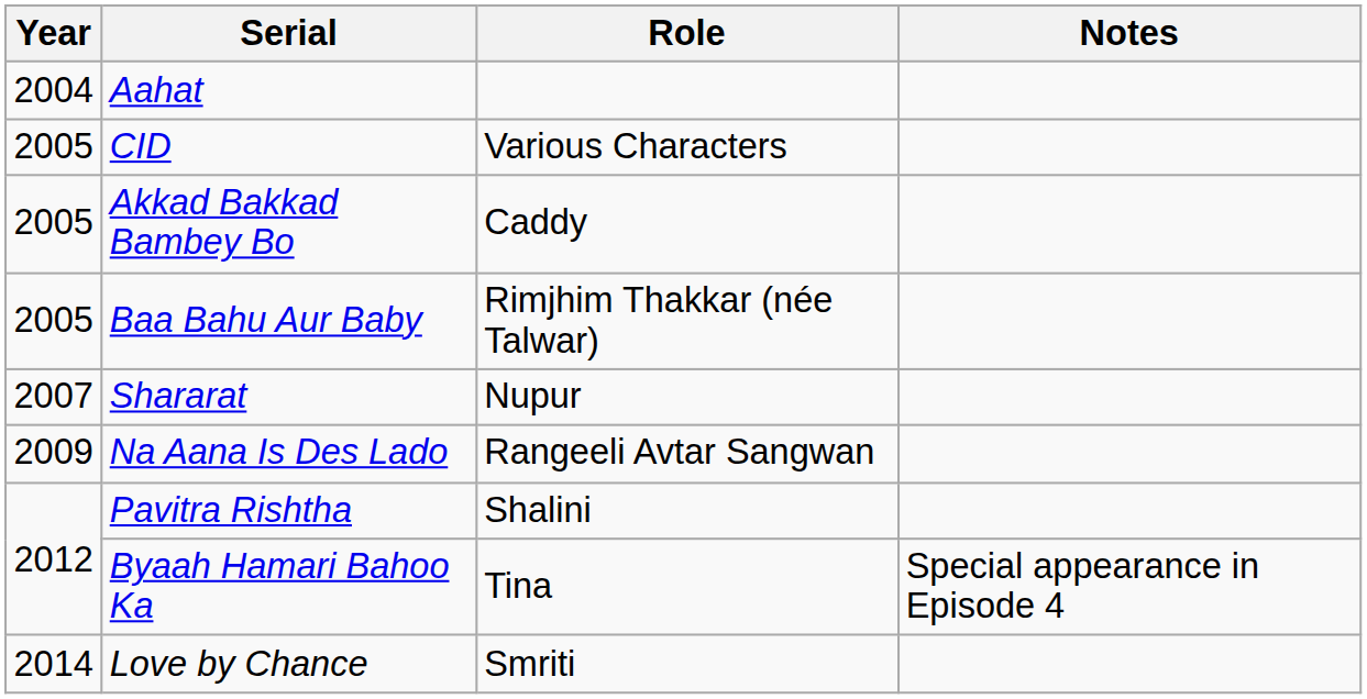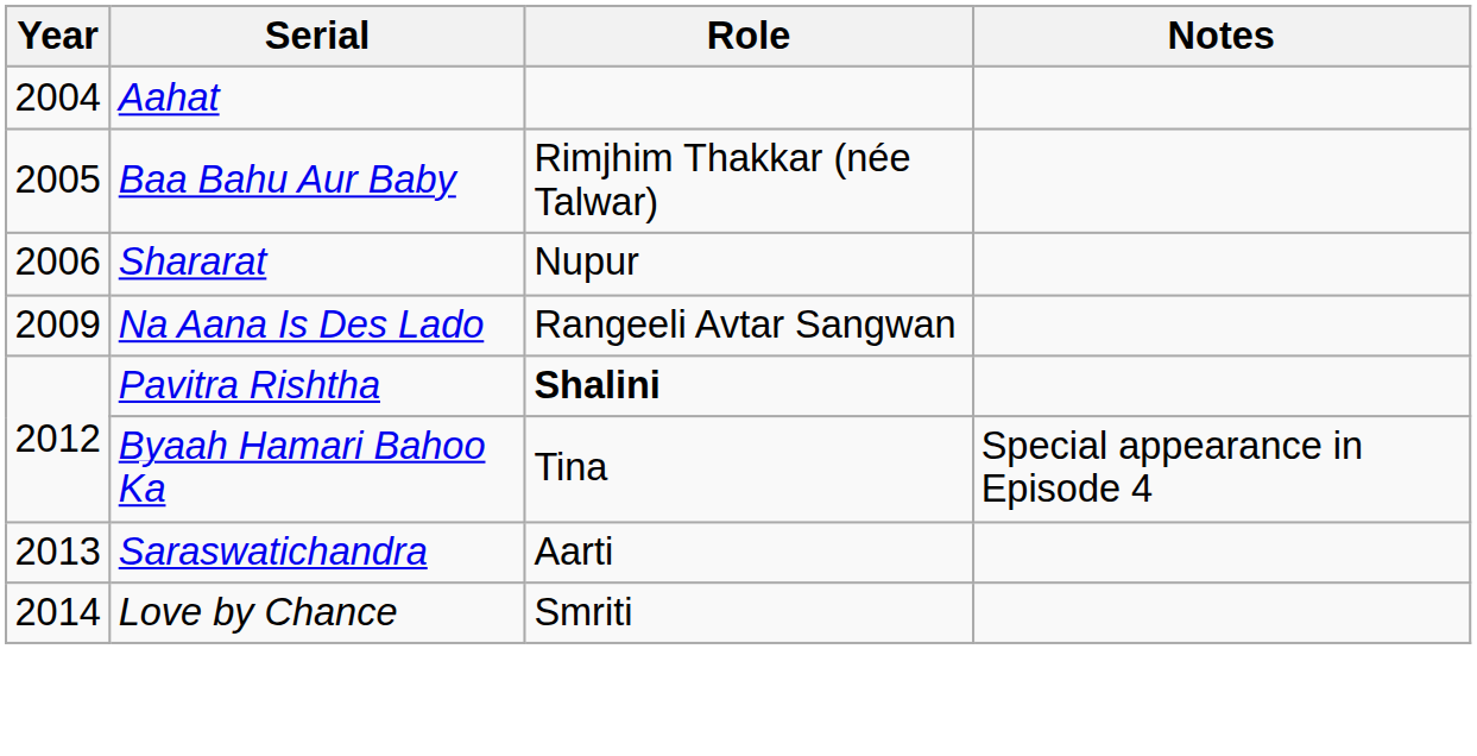- row: 2005 | CID | Various Characters
- row: 2005 | Akkad Bakkad Bambey Bo | Caddy
Shararat | Year: 2007 -> 2006
Pavitra Rishtha | Role: normal -> bold
+ row: 2013 | Saraswatichandra | Aarti
